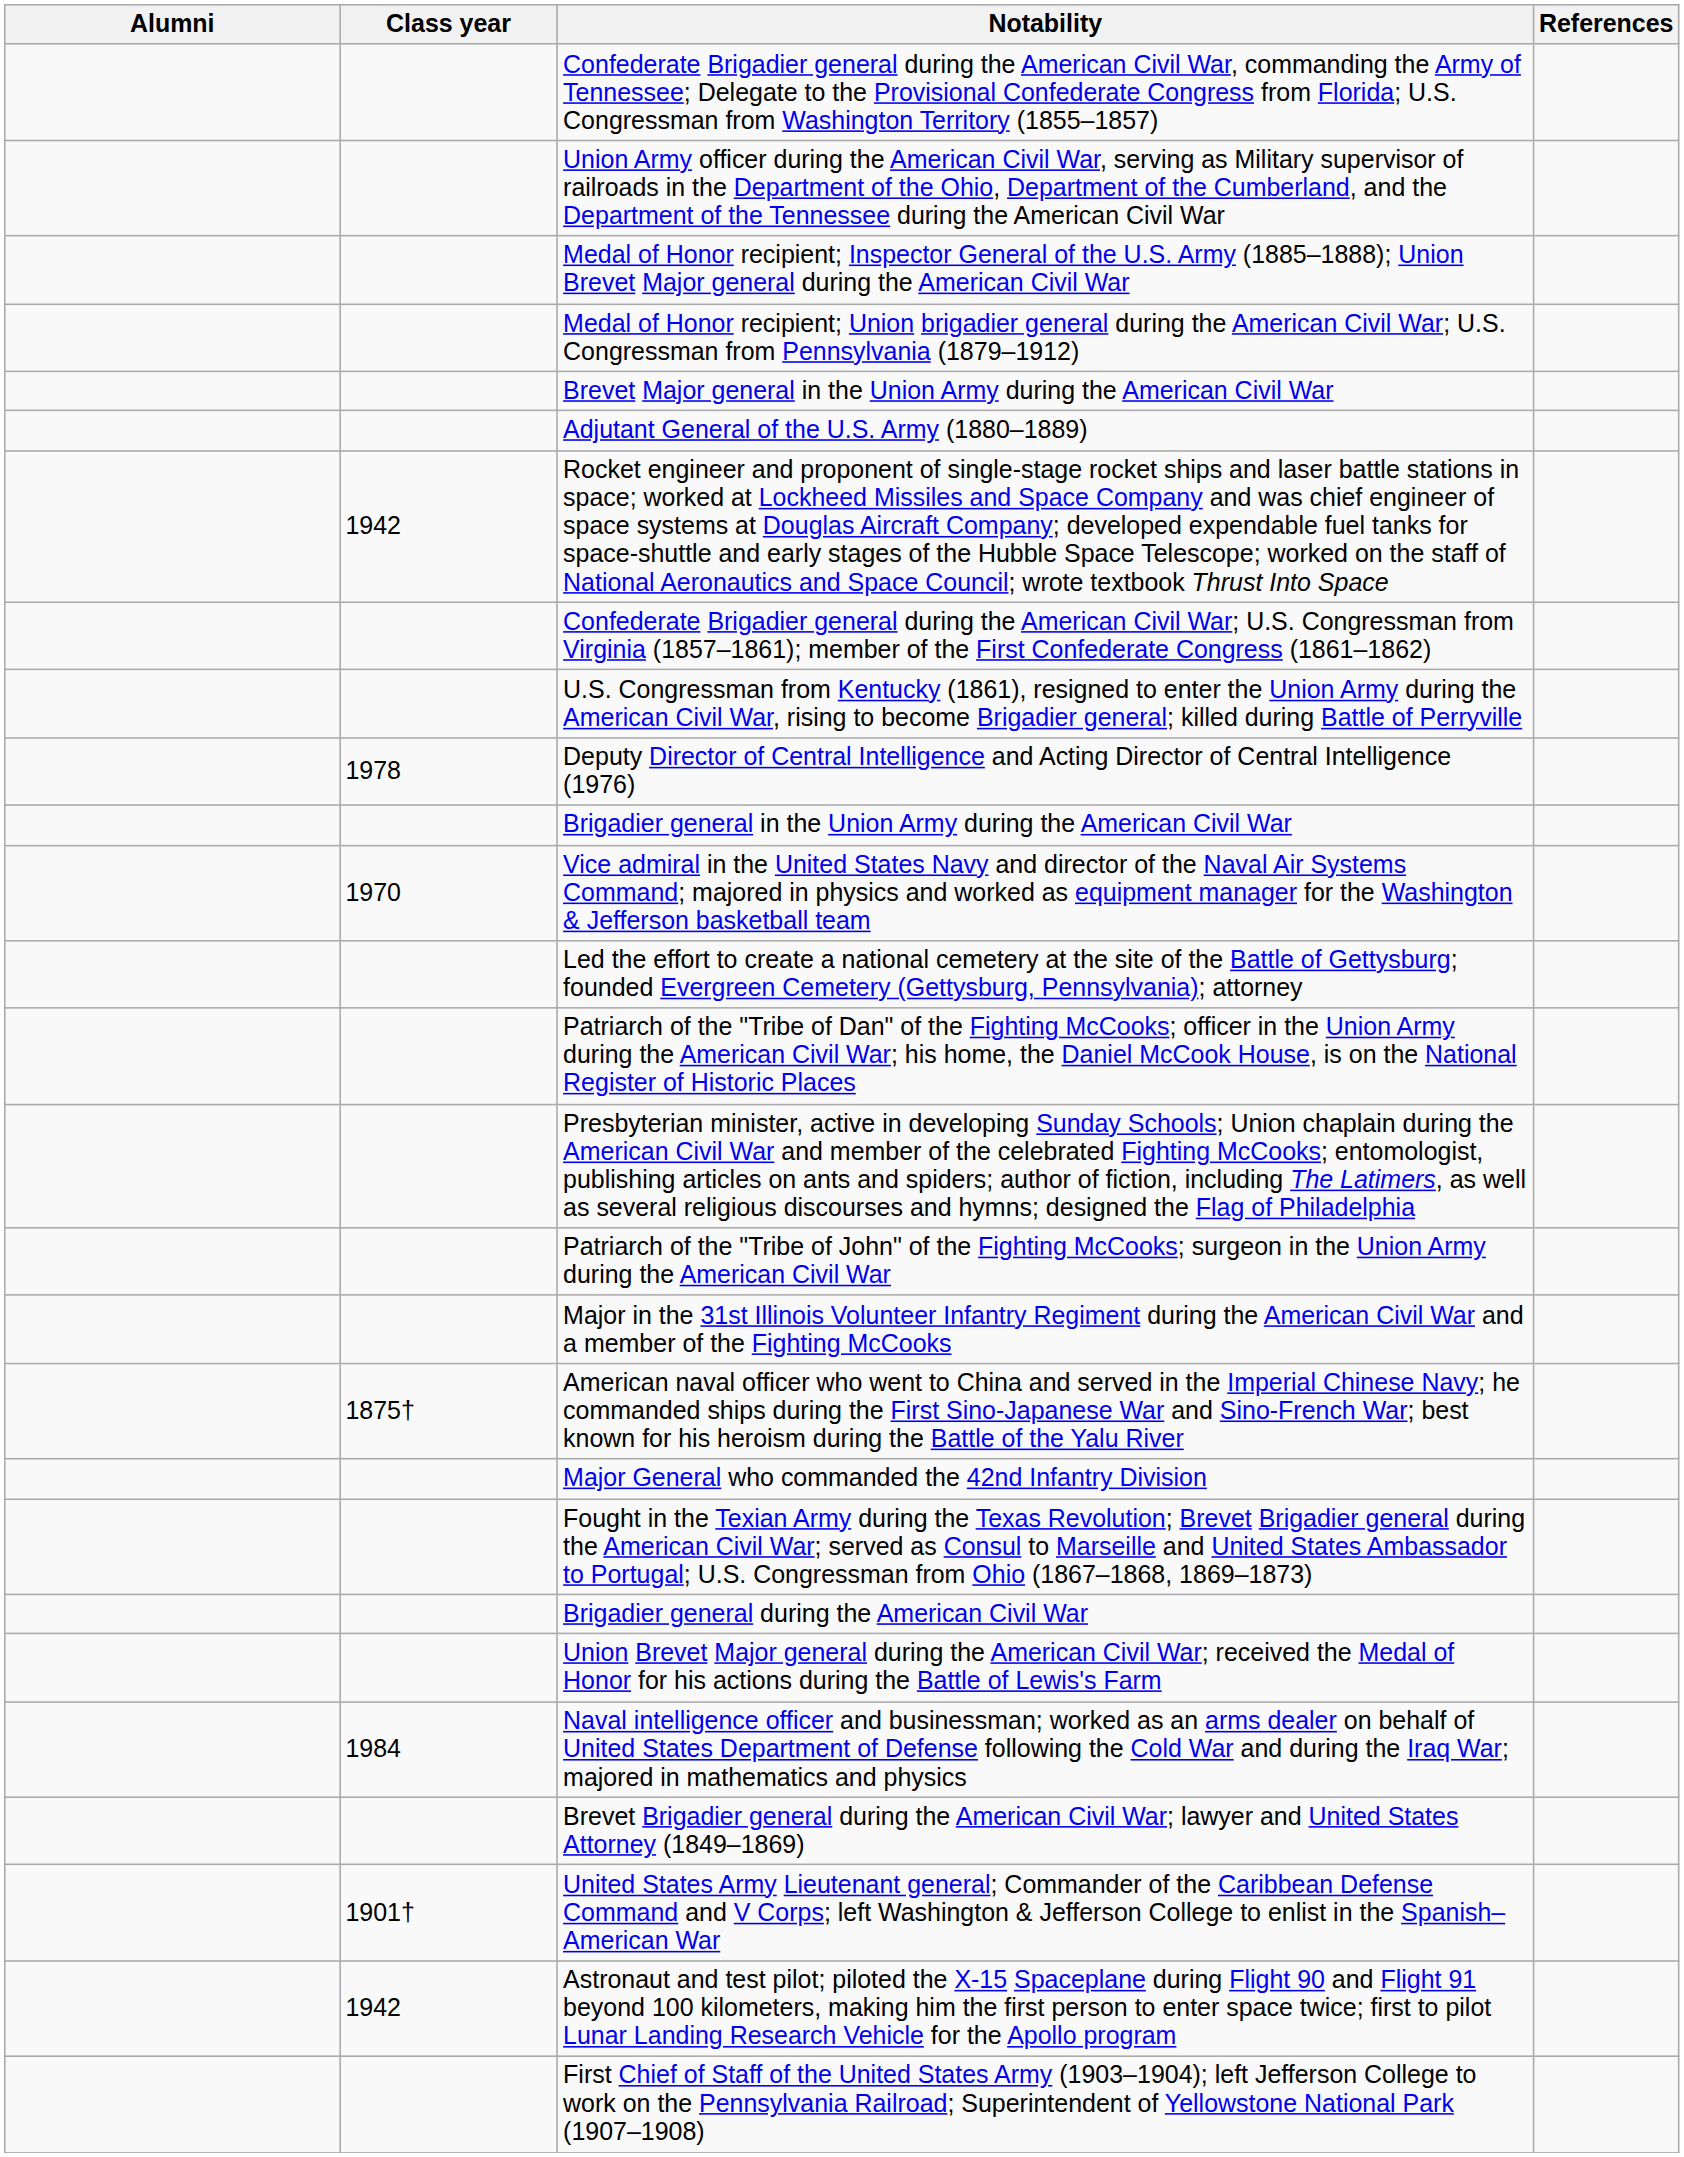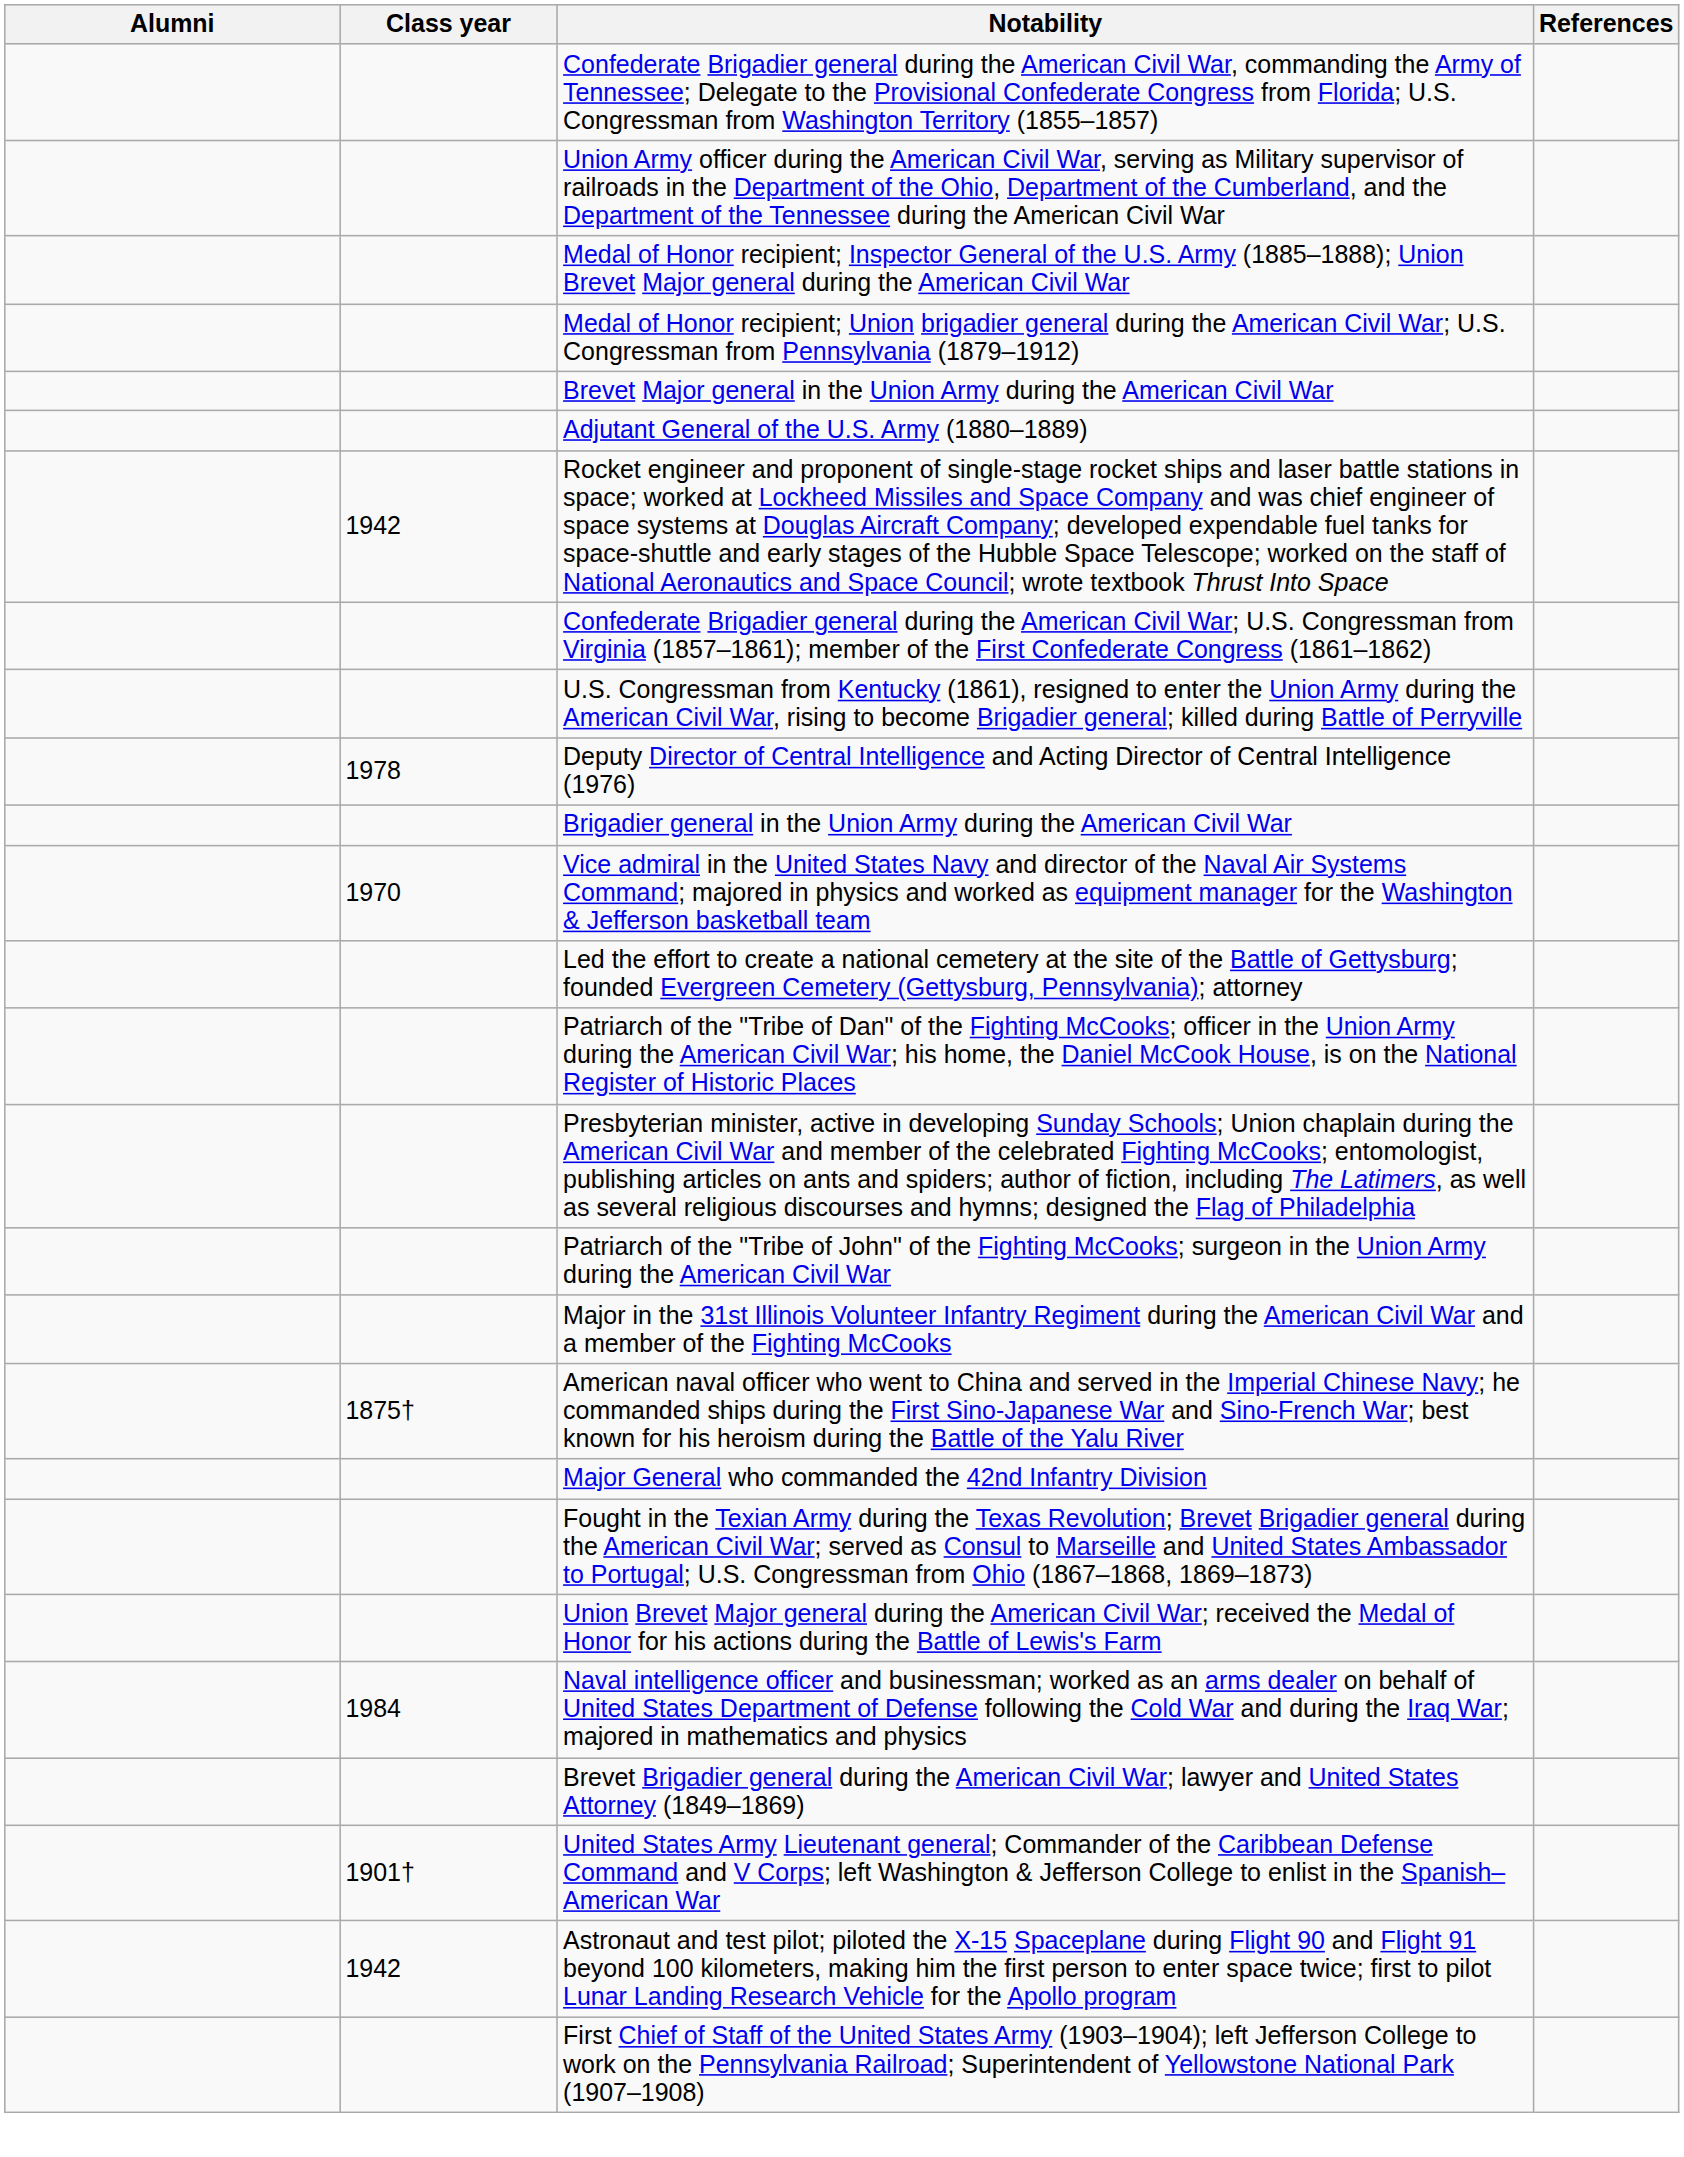- row: Brigadier general during the American Civil War
